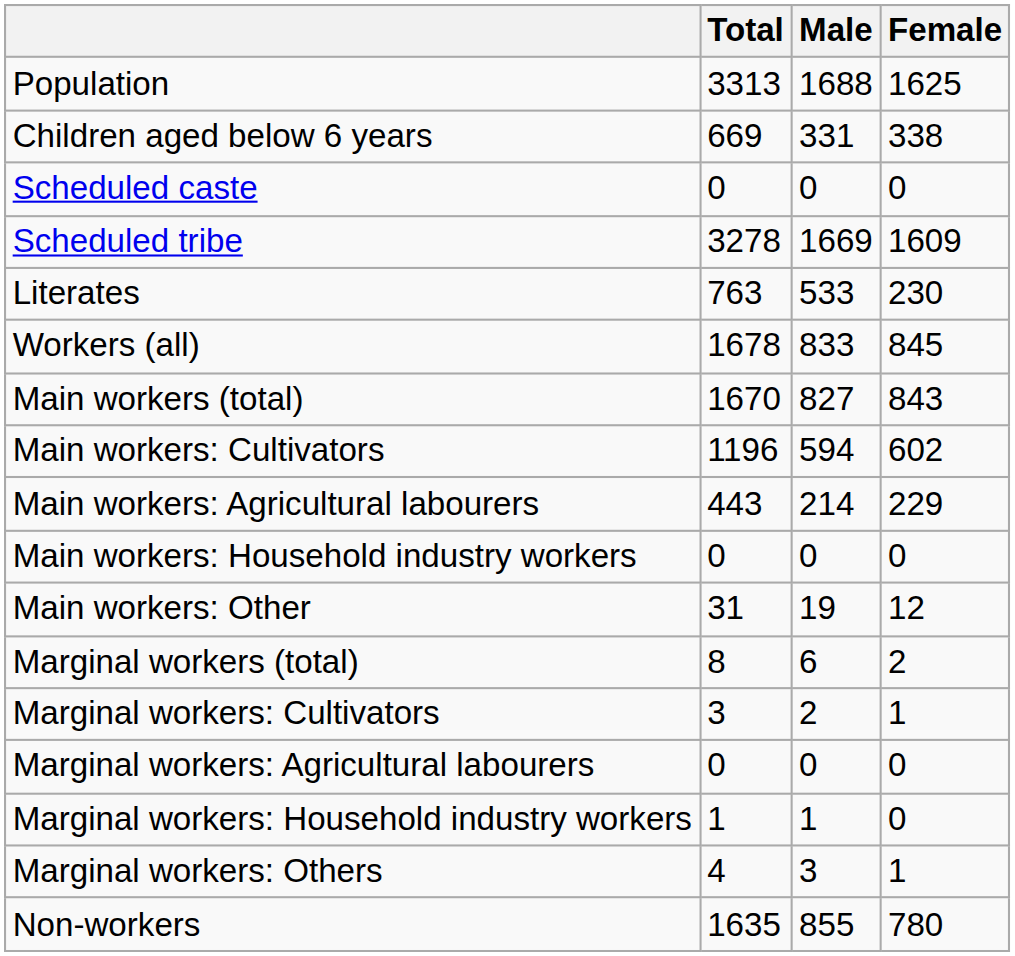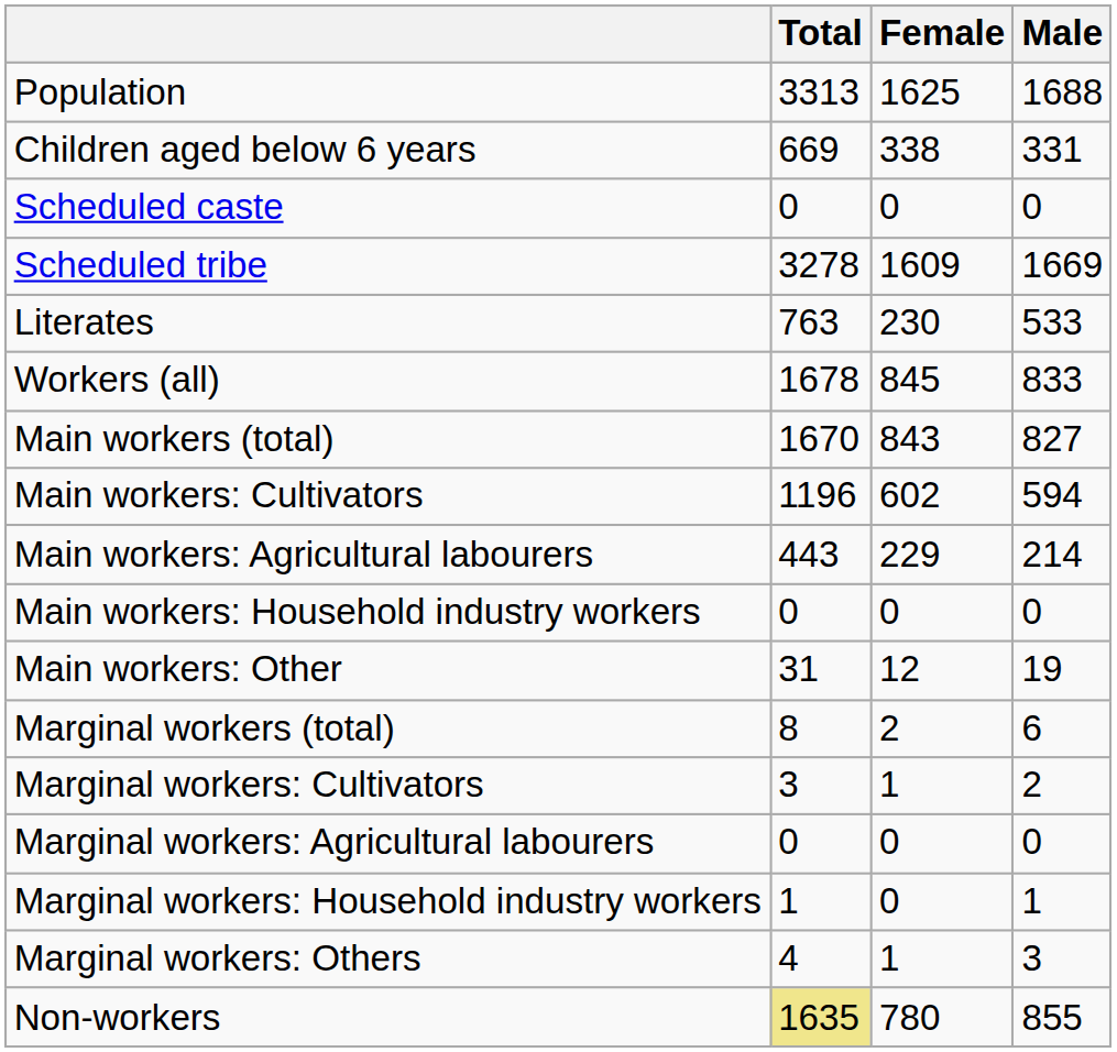columns swapped: Male <-> Female
Non-workers | Total: no background -> khaki background
